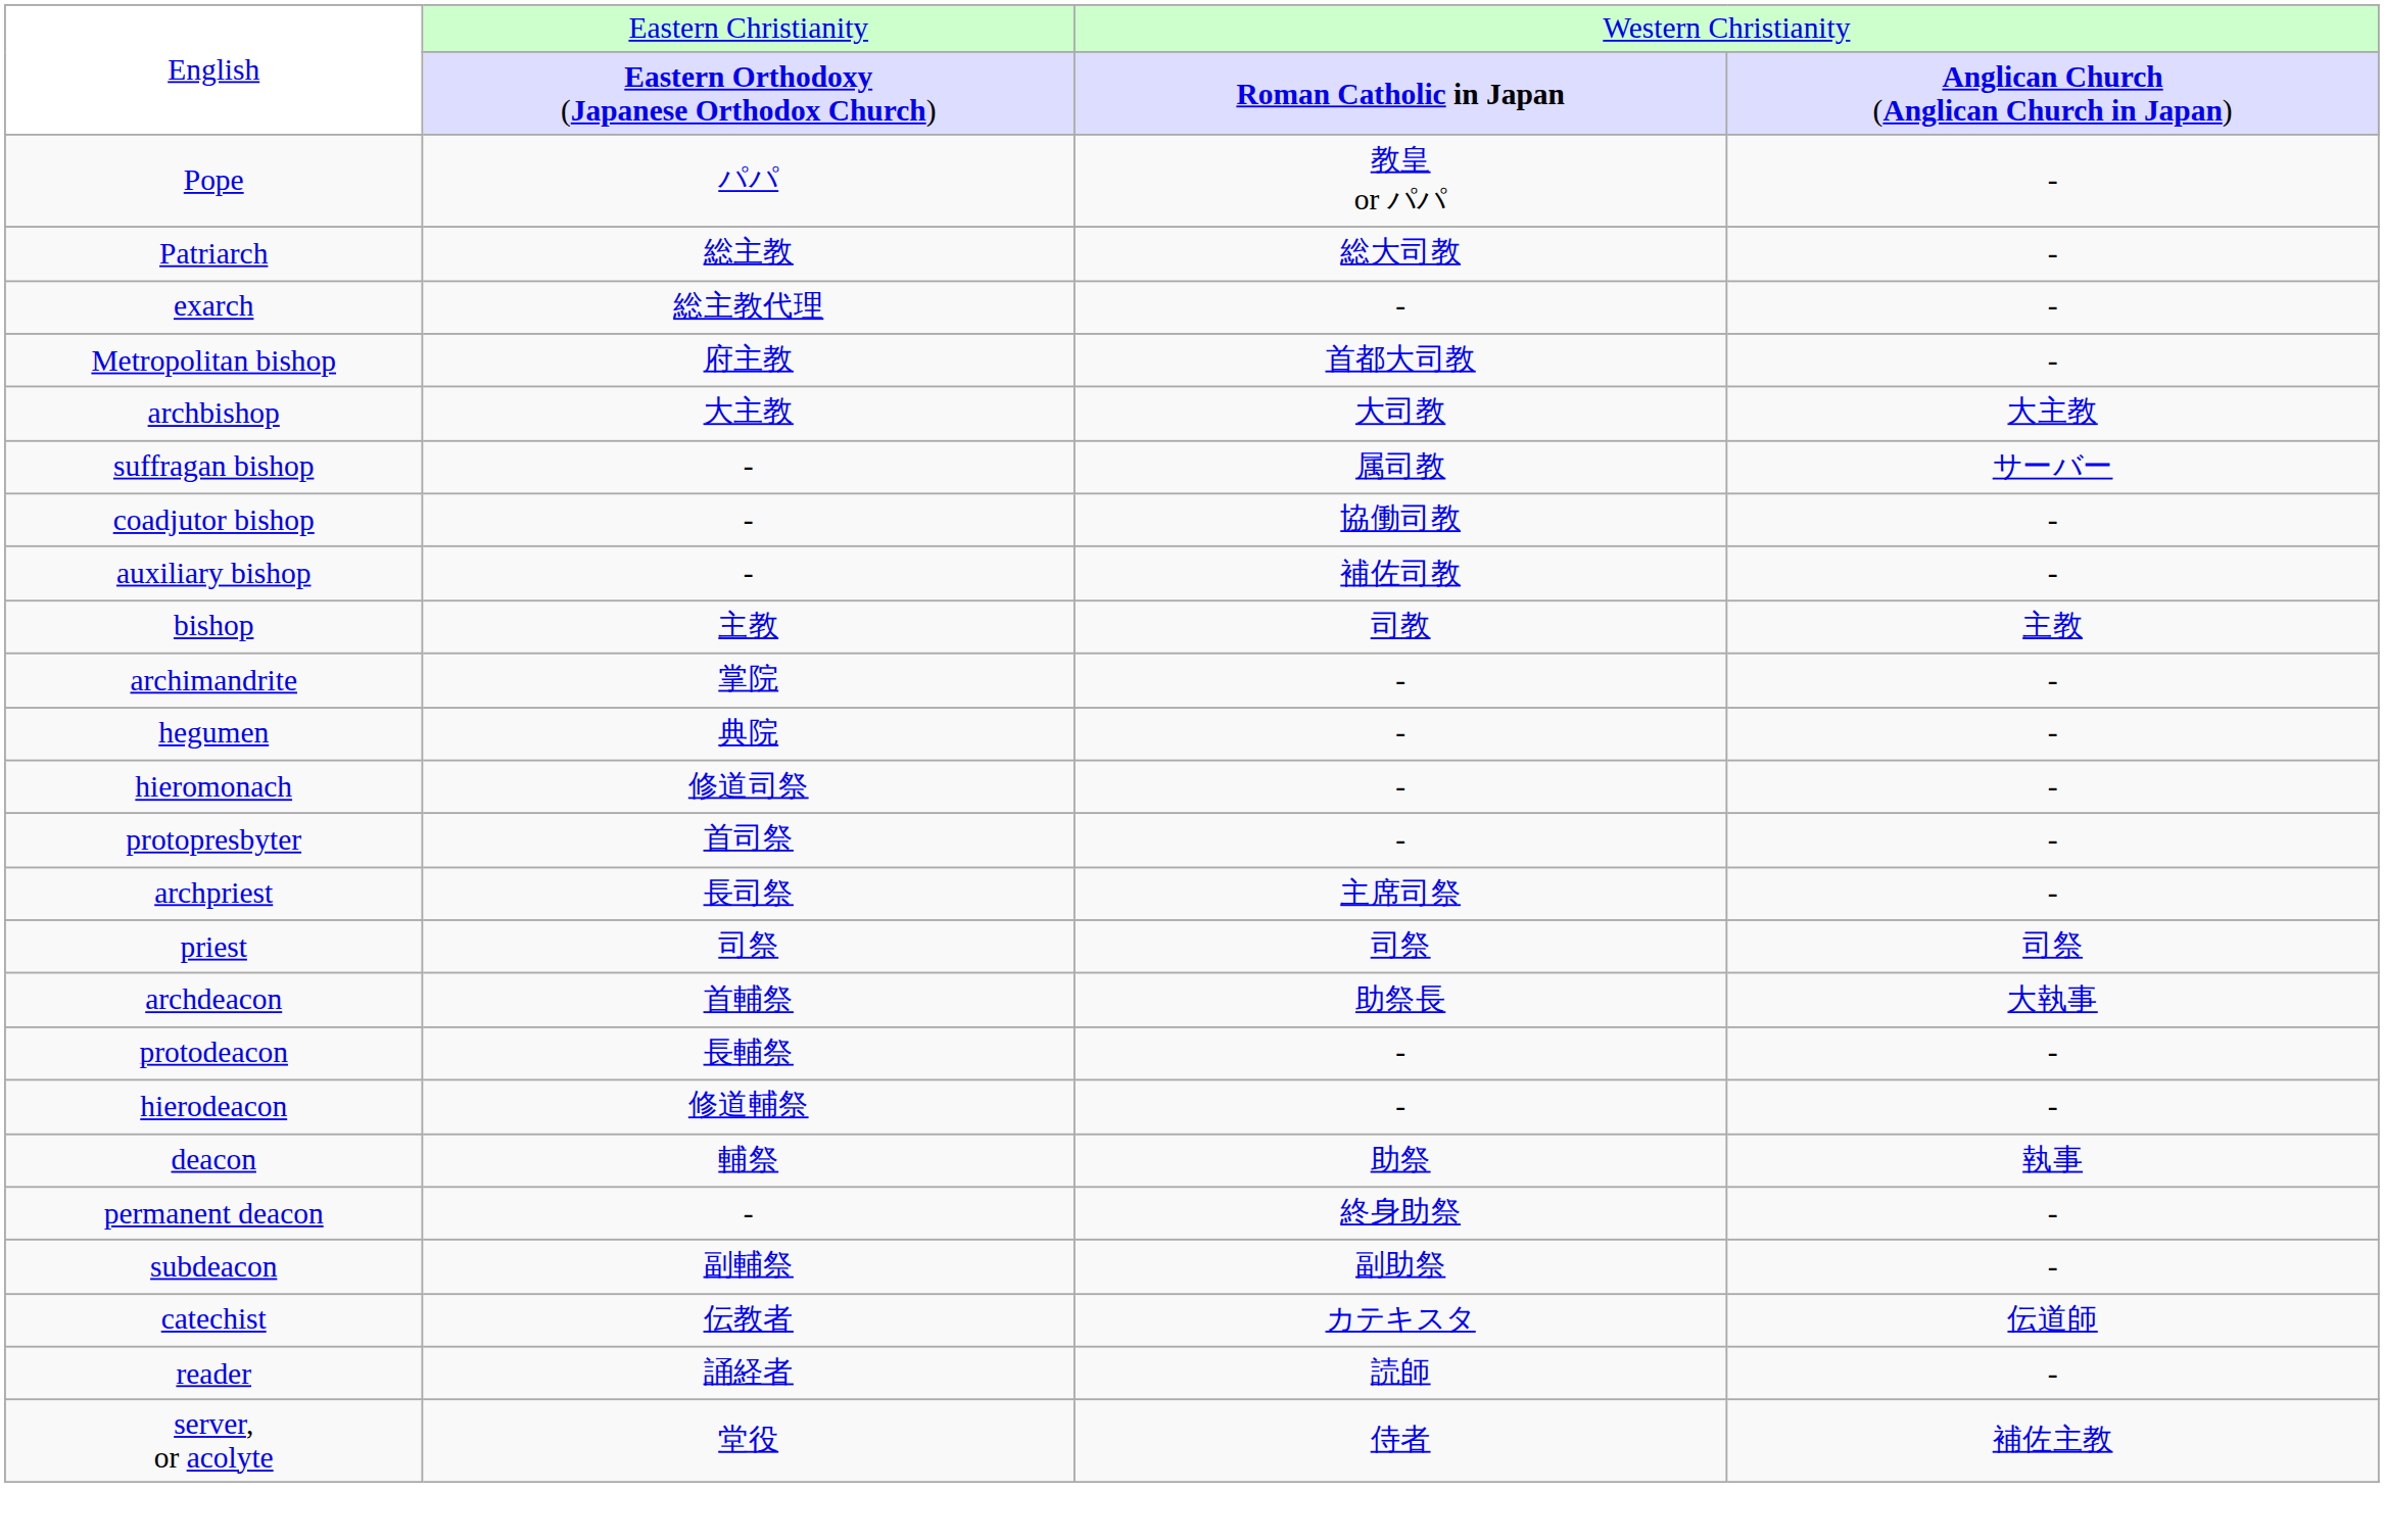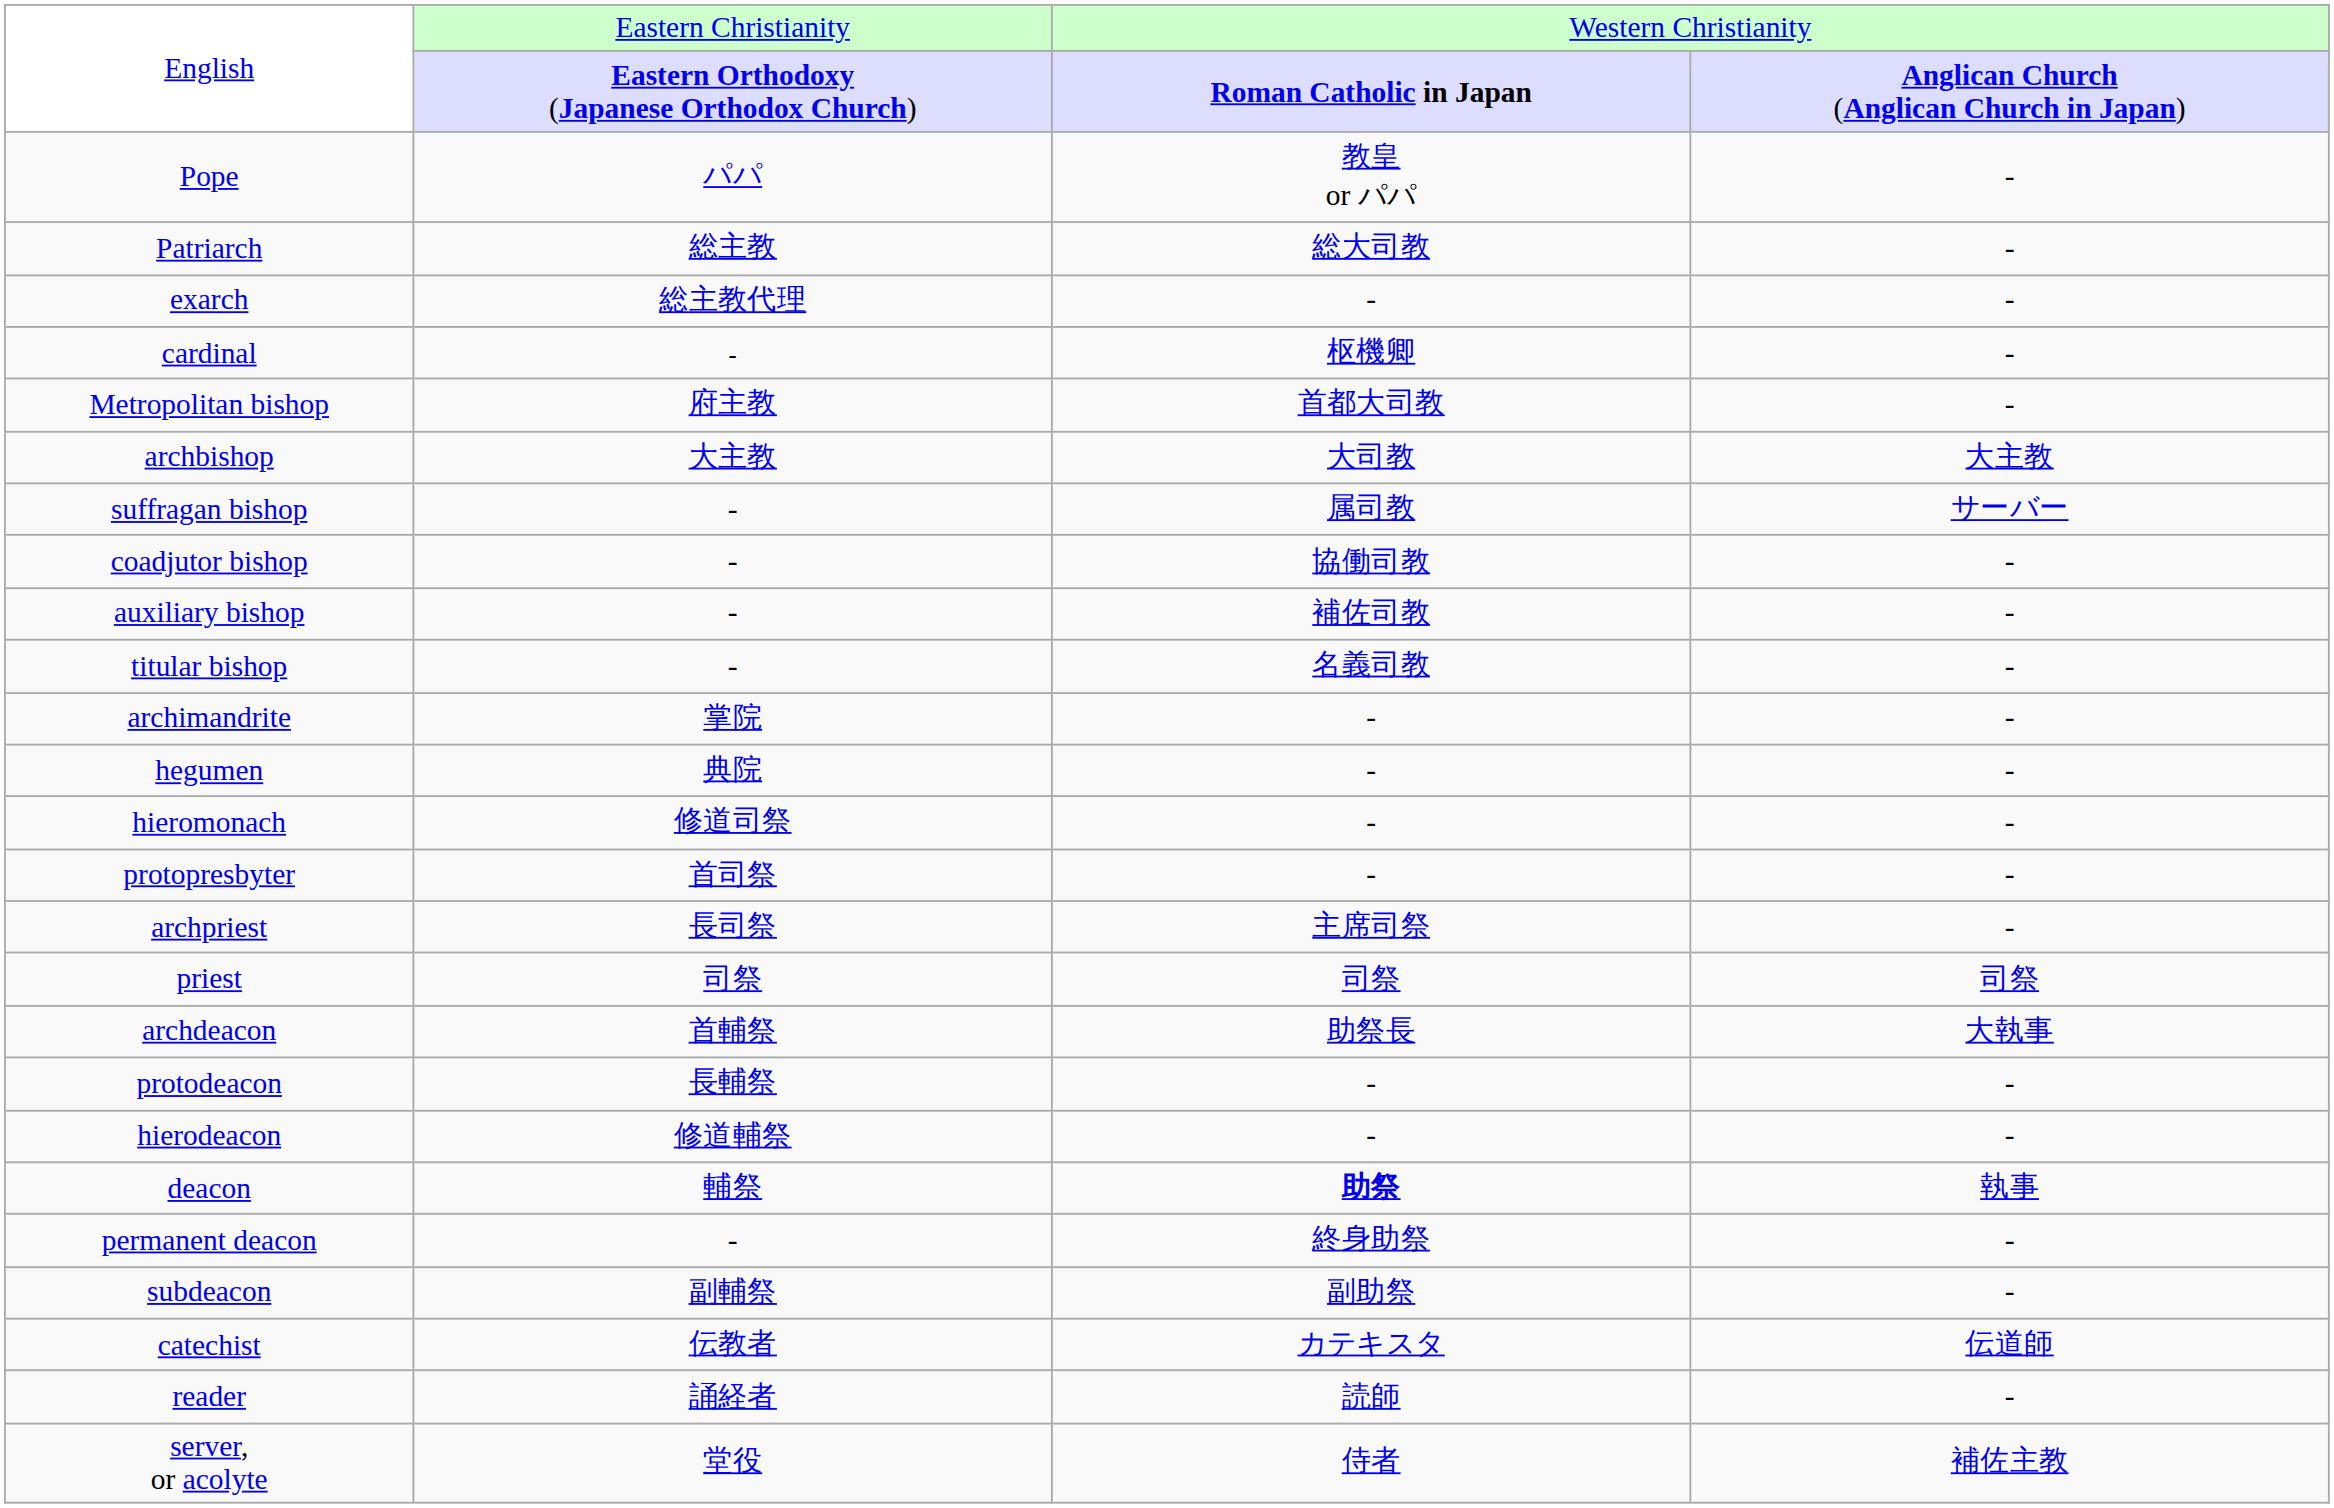+ row: cardinal | - | 枢機卿 | -
+ row: titular bishop | - | 名義司教 | -
- row: bishop | 主教 | 司教 | 主教
deacon | column 3: normal -> bold
